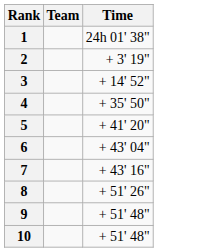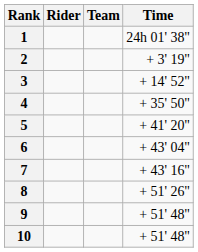+ column: Rider
